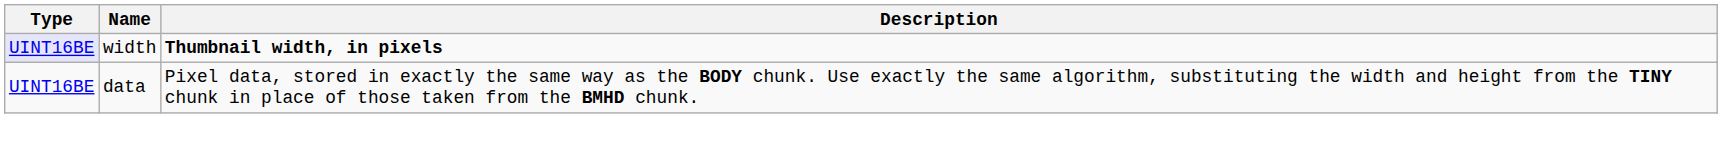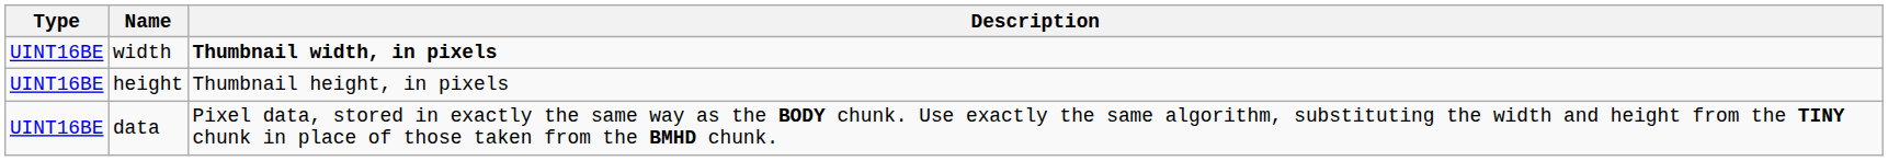width | Type: lavender background -> no background
+ row: UINT16BE | height | Thumbnail height, in pixels
